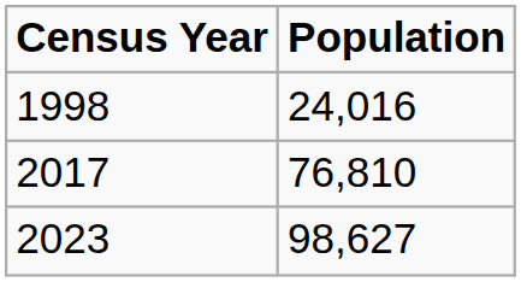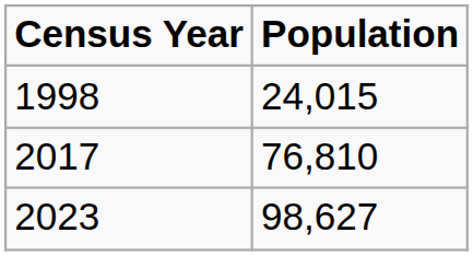1998 | Population: 24,016 -> 24,015
